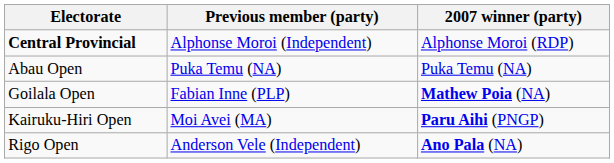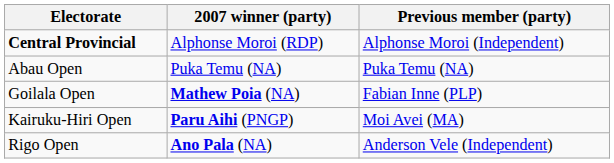columns swapped: Previous member (party) <-> 2007 winner (party)
